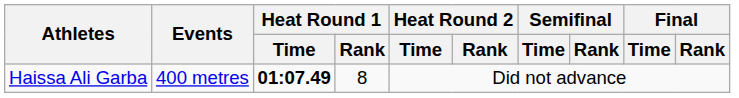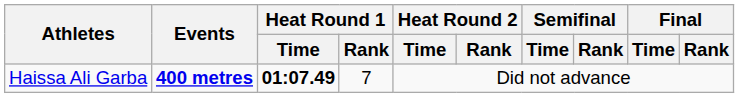Haissa Ali Garba | Events: normal -> bold
Haissa Ali Garba | Heat Round 1 / Rank: 8 -> 7
